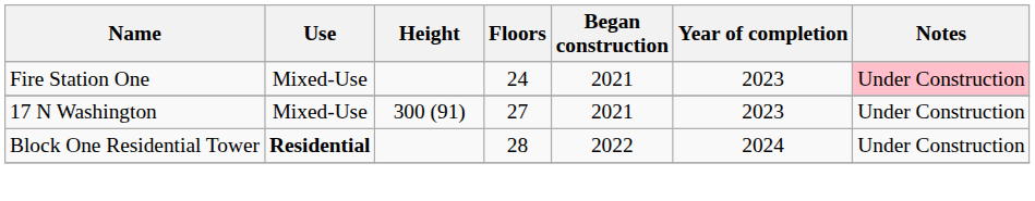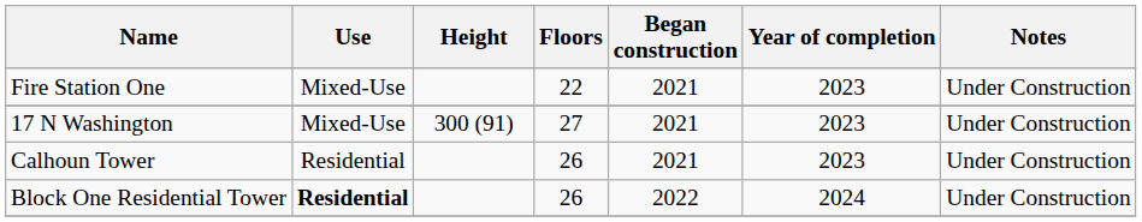Fire Station One | Floors: 24 -> 22
Fire Station One | Notes: pink background -> no background
+ row: Calhoun Tower | Residential | 26 | 2021 | 2023 | Under Construction
Block One Residential Tower | Floors: 28 -> 26
